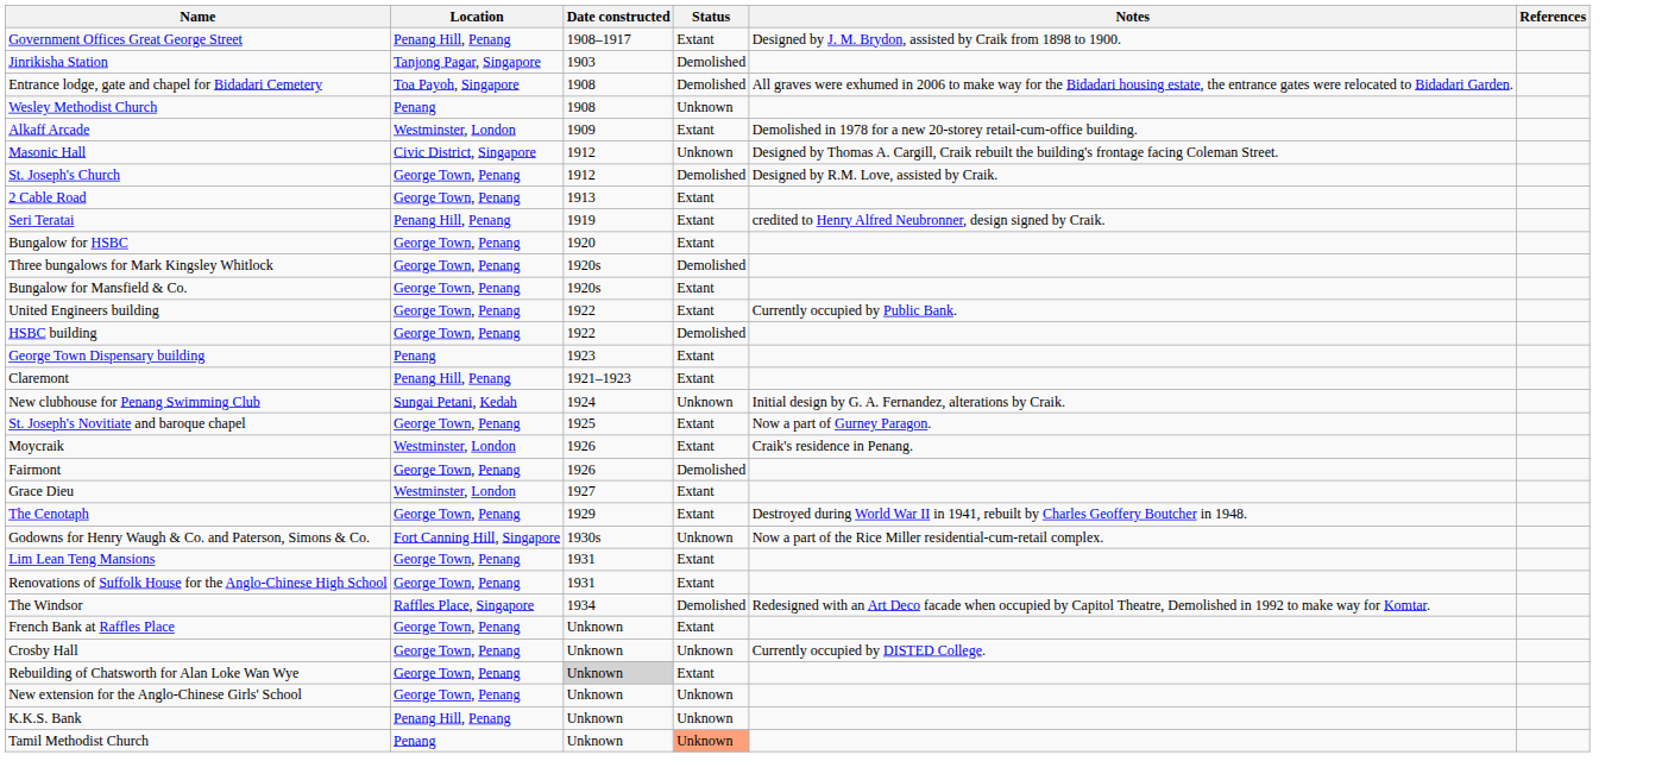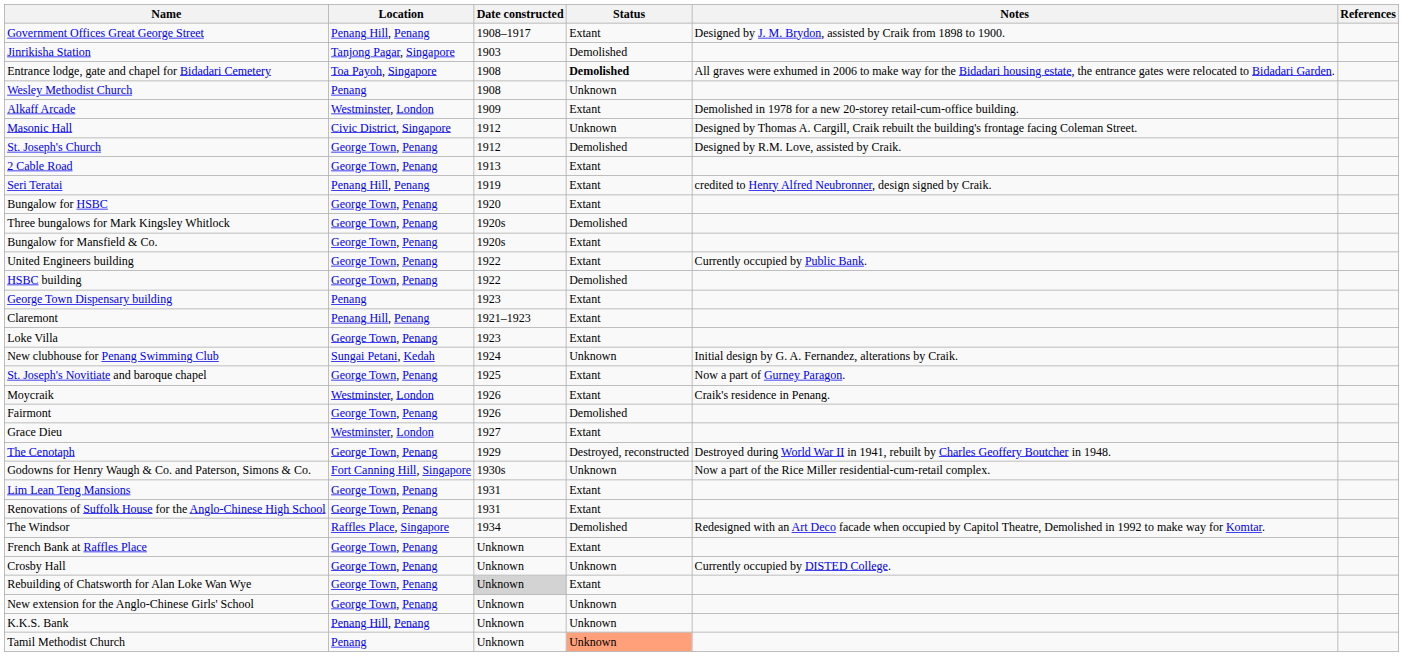Entrance lodge, gate and chapel for Bidadari Cemetery | Status: normal -> bold
+ row: Loke Villa | George Town, Penang | 1923 | Extant
The Cenotaph | Status: Extant -> Destroyed, reconstructed
